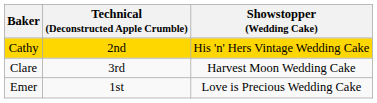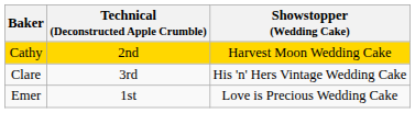Cathy | Showstopper (Wedding Cake): His 'n' Hers Vintage Wedding Cake -> Harvest Moon Wedding Cake
Clare | Showstopper (Wedding Cake): Harvest Moon Wedding Cake -> His 'n' Hers Vintage Wedding Cake
